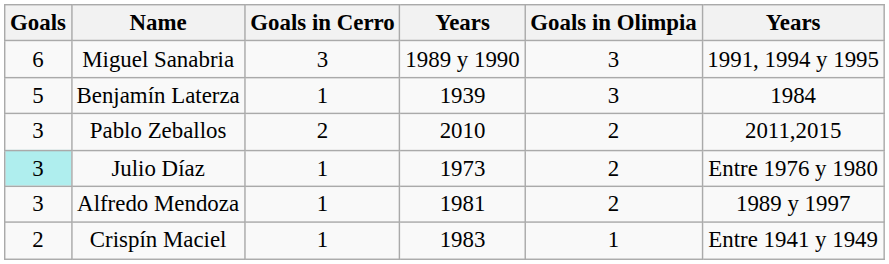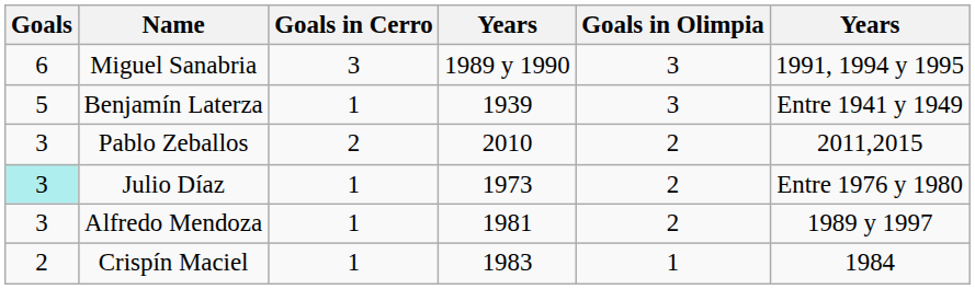Benjamín Laterza | column 6: 1984 -> Entre 1941 y 1949
Crispín Maciel | column 6: Entre 1941 y 1949 -> 1984
